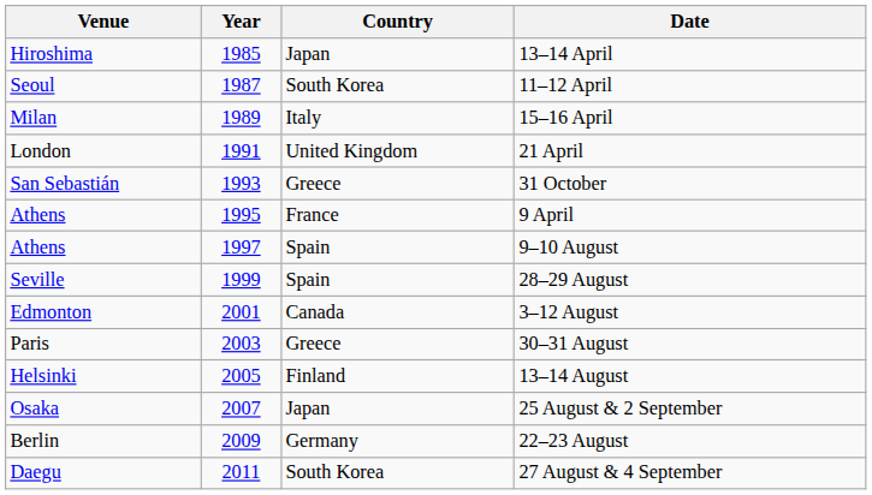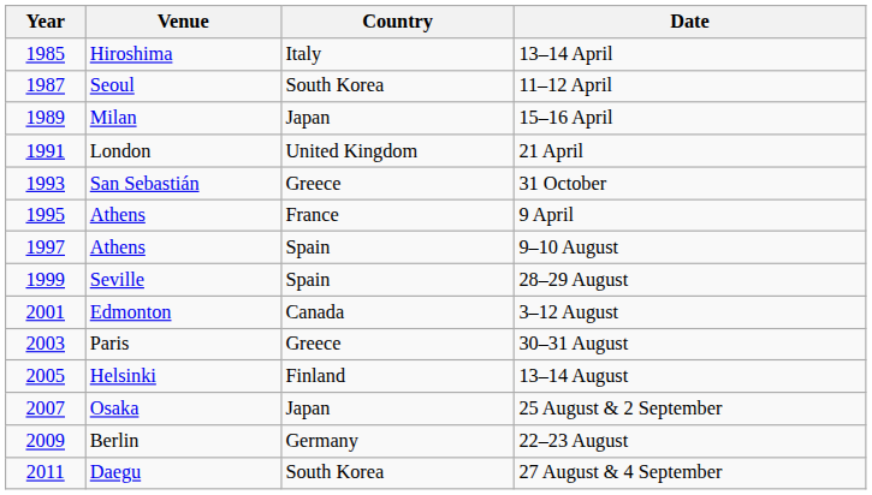columns swapped: Year <-> Venue
13–14 April | Country: Japan -> Italy
15–16 April | Country: Italy -> Japan
